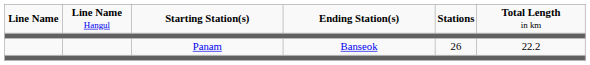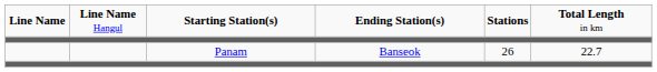Panam | column 6: 22.2 -> 22.7
